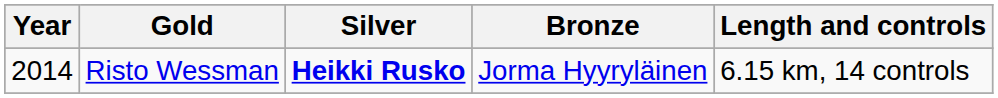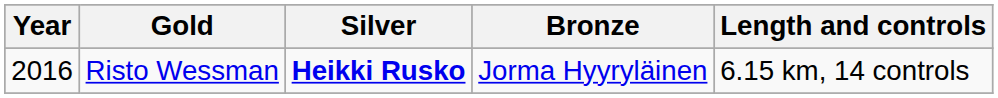Risto Wessman | Year: 2014 -> 2016
